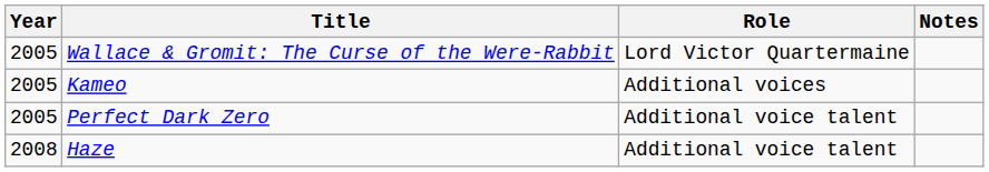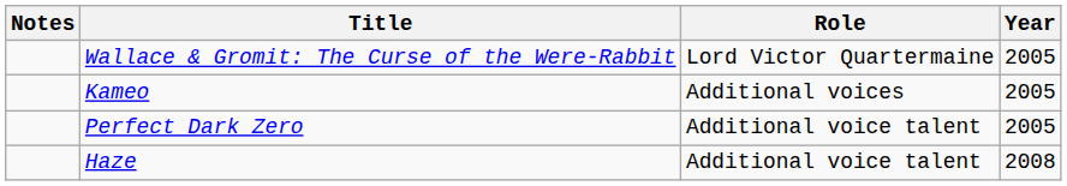columns swapped: Year <-> Notes
